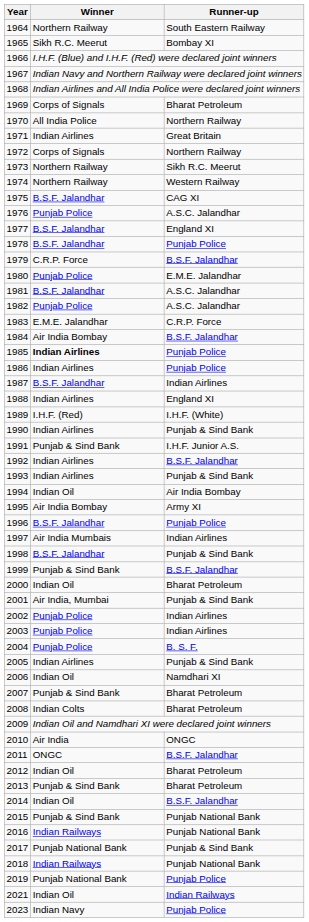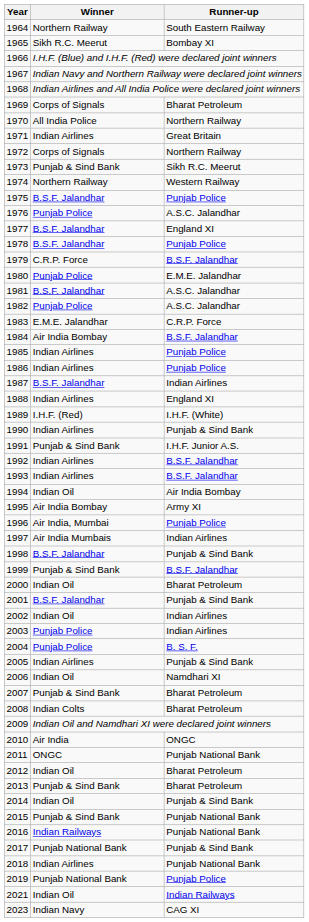1973 | Winner: Northern Railway -> Punjab & Sind Bank
1975 | Runner-up: CAG XI -> Punjab Police
1985 | Winner: bold -> normal
1993 | Runner-up: Punjab & Sind Bank -> B.S.F. Jalandhar
1996 | Winner: B.S.F. Jalandhar -> Air India, Mumbai
2001 | Winner: Air India, Mumbai -> B.S.F. Jalandhar
2002 | Winner: Punjab Police -> Indian Oil
2011 | Runner-up: B.S.F. Jalandhar -> Punjab National Bank
2014 | Runner-up: B.S.F. Jalandhar -> Punjab & Sind Bank
2018 | Winner: Indian Railways -> Indian Airlines
2023 | Runner-up: Punjab Police -> CAG XI
